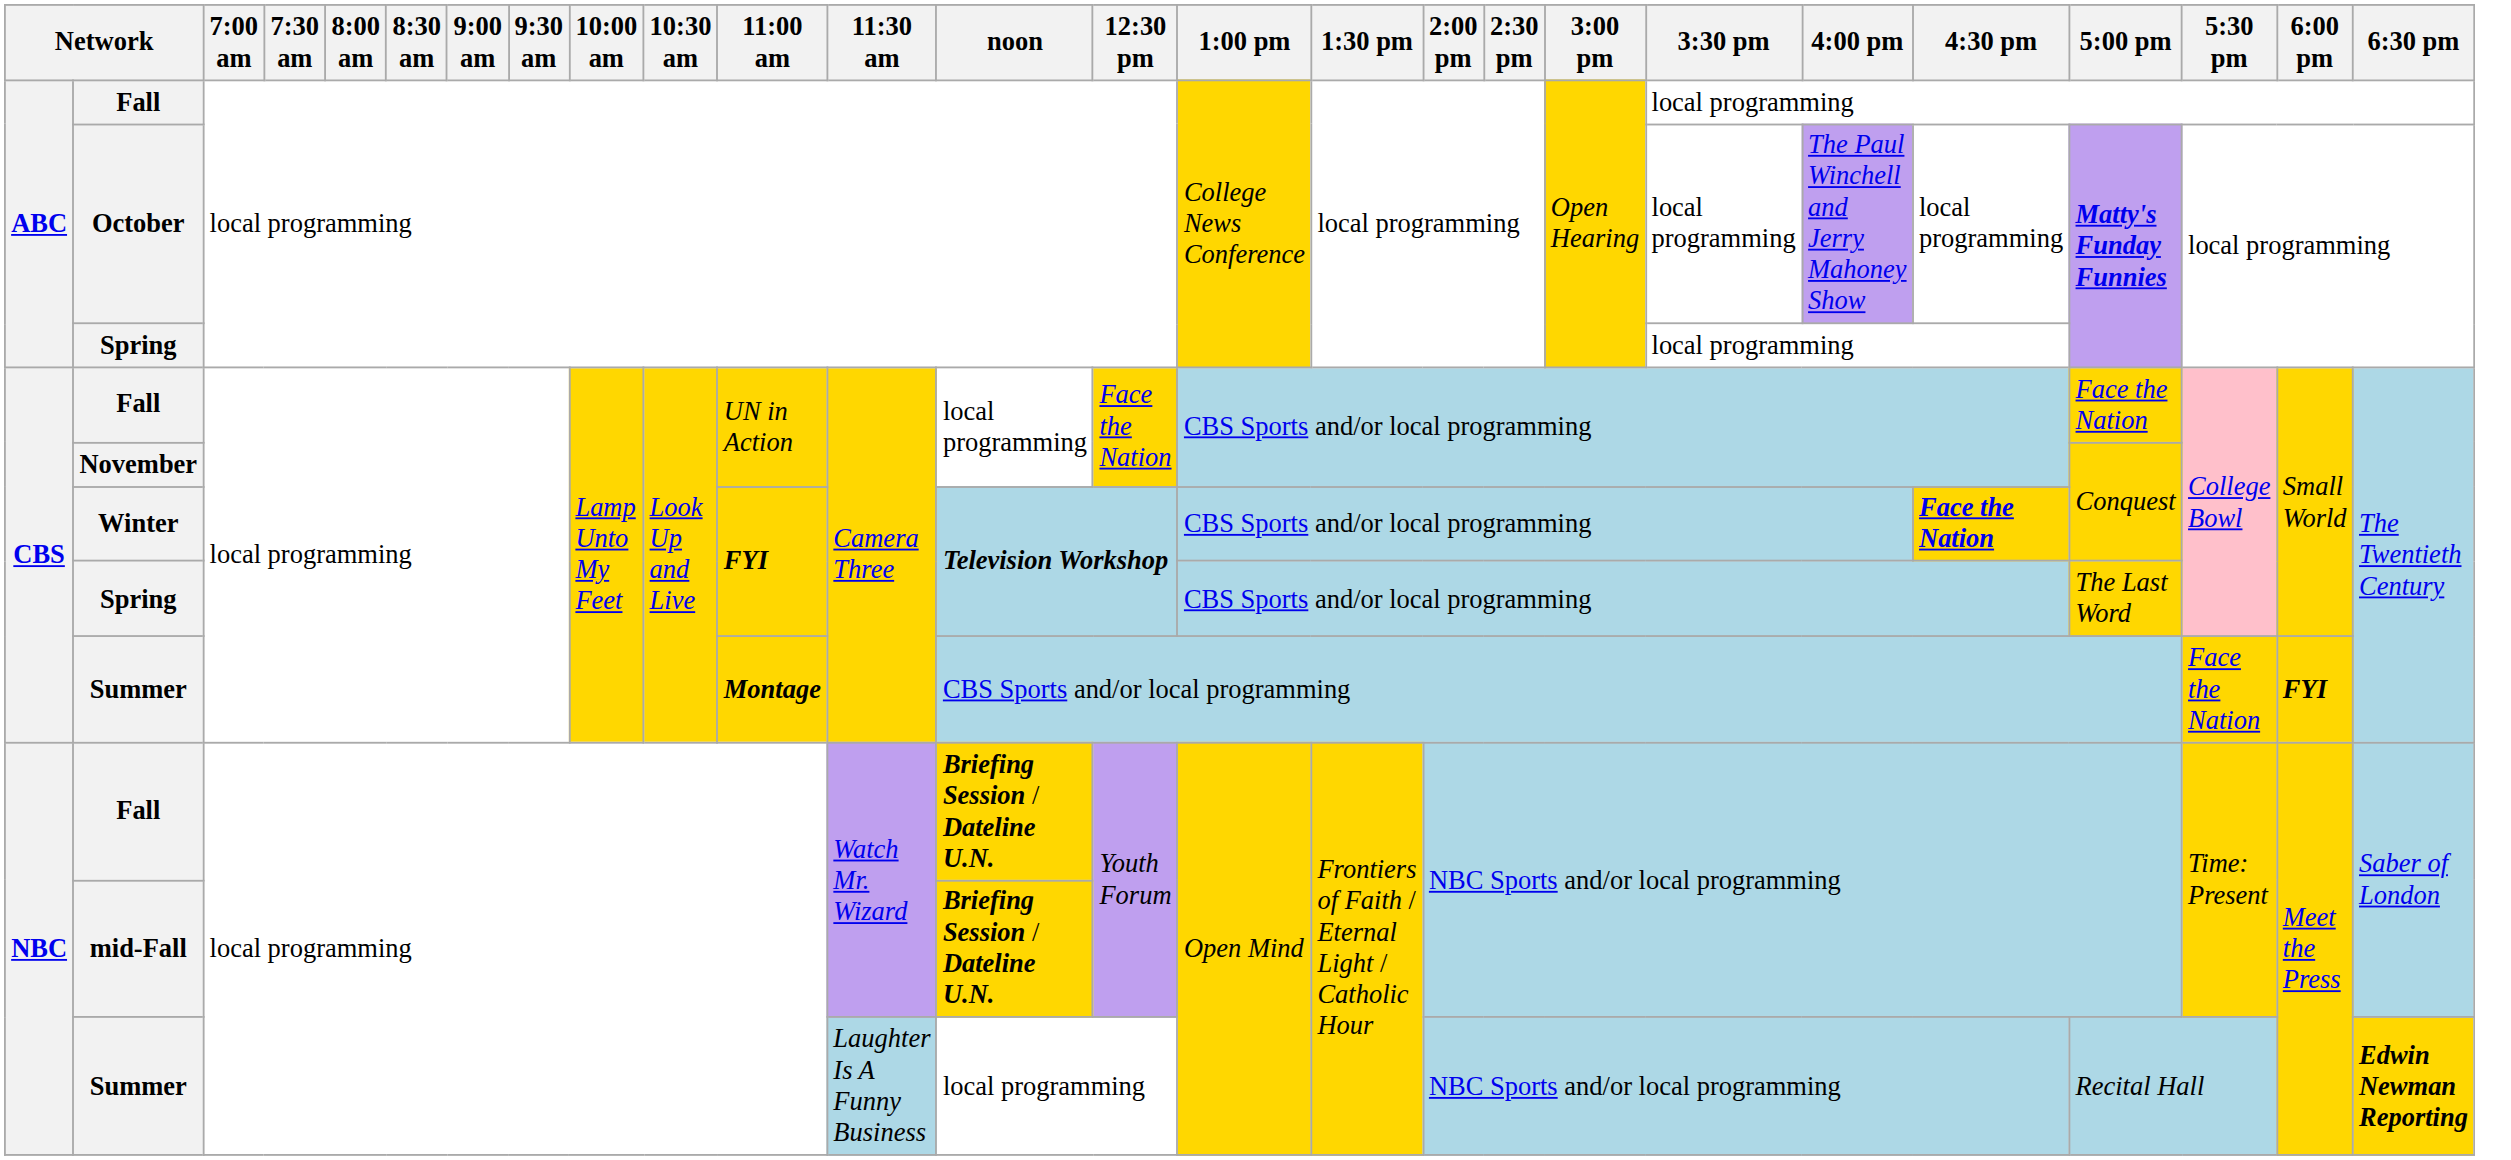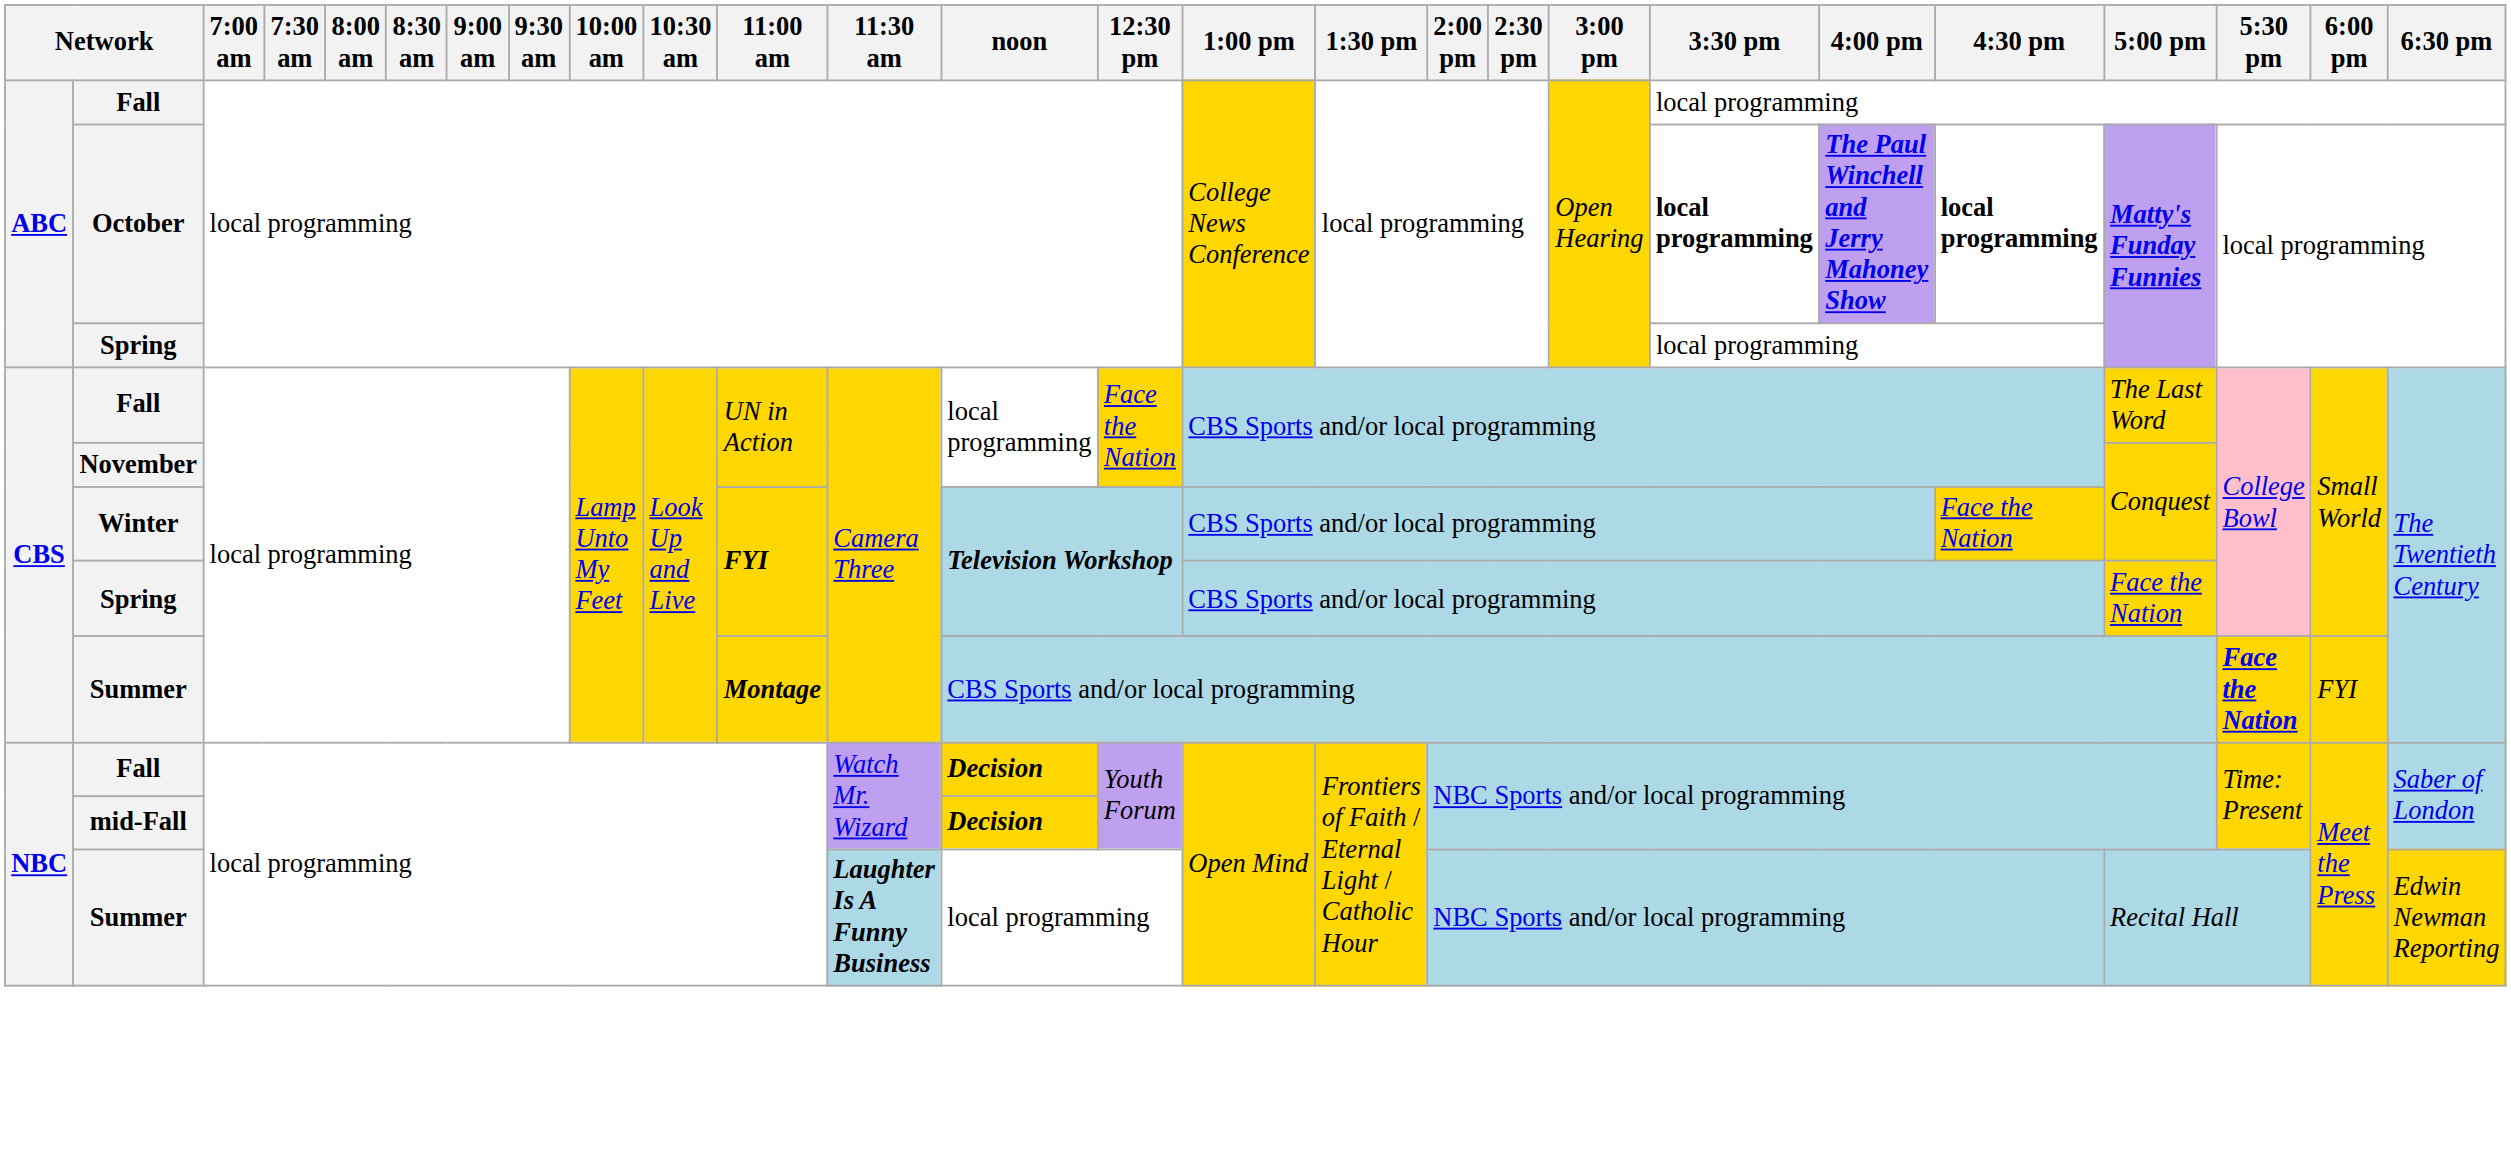October | 3:30 pm: normal -> bold
October | 4:00 pm: normal -> bold
October | 4:30 pm: normal -> bold
CBS / Fall | 5:00 pm: Face the Nation -> The Last Word
Winter | 4:30 pm: bold -> normal
CBS / Spring | 5:00 pm: The Last Word -> Face the Nation
CBS / Summer | 5:30 pm: normal -> bold
CBS / Summer | 6:00 pm: bold -> normal
NBC / Fall | noon: Briefing Session / Dateline U.N. -> Decision
mid-Fall | noon: Briefing Session / Dateline U.N. -> Decision
NBC / Summer | 11:30 am: normal -> bold
NBC / Summer | 6:30 pm: bold -> normal
